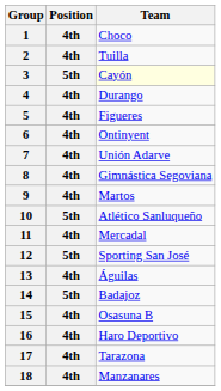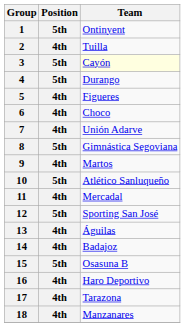1 | Position: 4th -> 5th
1 | Team: Choco -> Ontinyent
4 | Position: 4th -> 5th
6 | Team: Ontinyent -> Choco
8 | Position: 4th -> 5th
14 | Position: 5th -> 4th
15 | Position: 4th -> 5th
